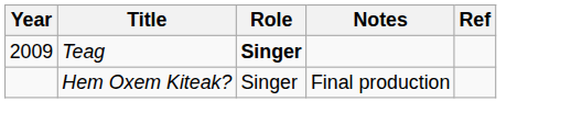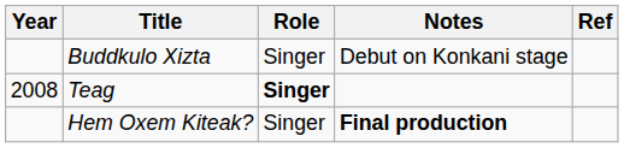+ row: Buddkulo Xizta | Singer | Debut on Konkani stage
Teag | Year: 2009 -> 2008
Hem Oxem Kiteak? | Notes: normal -> bold
